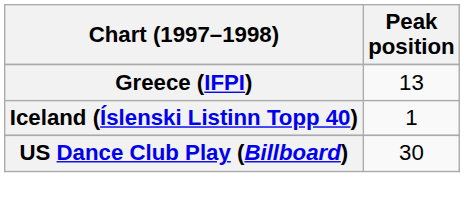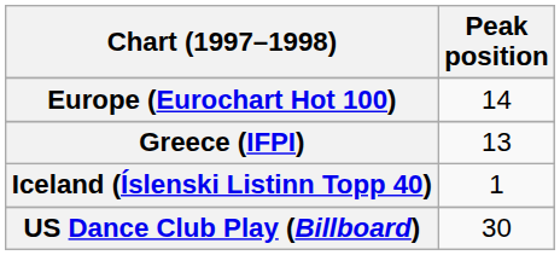+ row: Europe (Eurochart Hot 100) | 14
